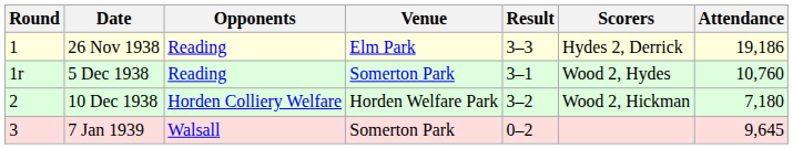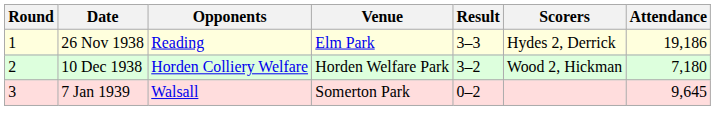- row: 1r | 5 Dec 1938 | Reading | Somerton Park | 3–1 | Wood 2, Hydes | 10,760
